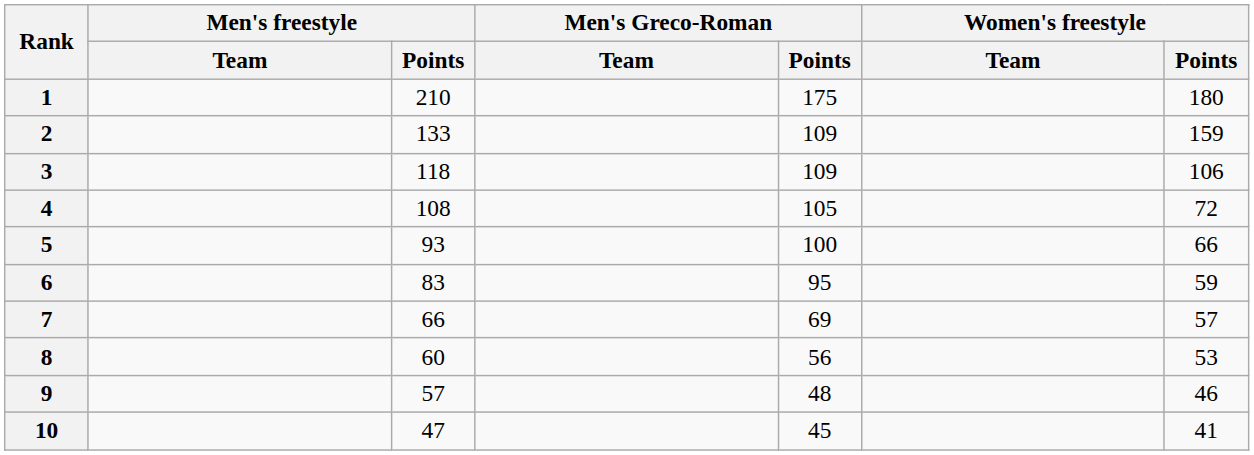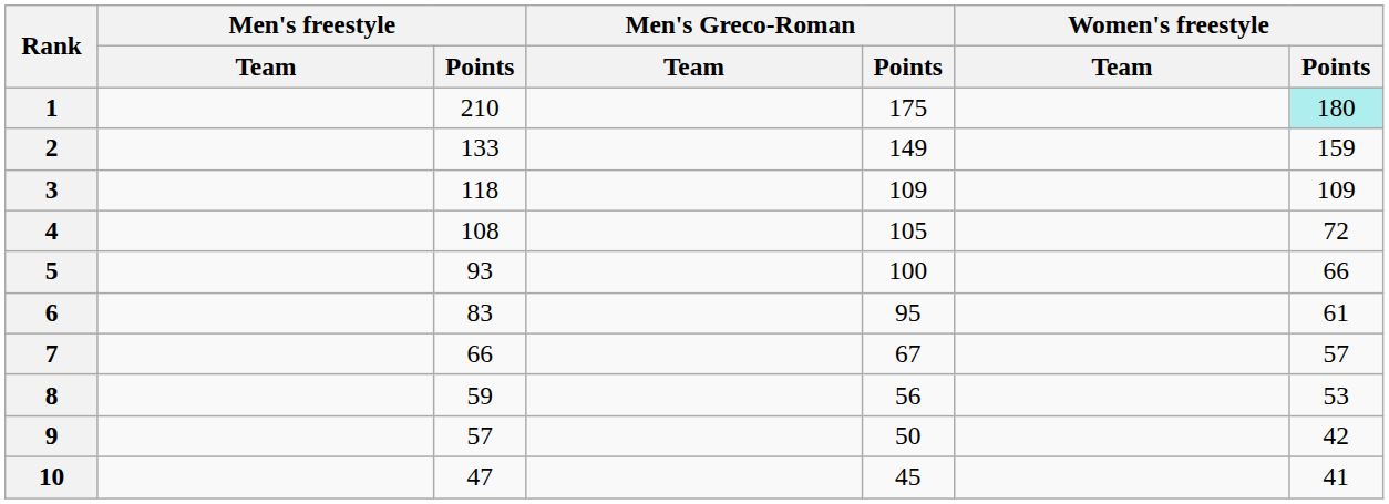1 | Women's freestyle / Points: no background -> paleturquoise background
2 | Men's Greco-Roman / Points: 109 -> 149
3 | Women's freestyle / Points: 106 -> 109
6 | Women's freestyle / Points: 59 -> 61
7 | Men's Greco-Roman / Points: 69 -> 67
8 | Men's freestyle / Points: 60 -> 59
9 | Men's Greco-Roman / Points: 48 -> 50
9 | Women's freestyle / Points: 46 -> 42
